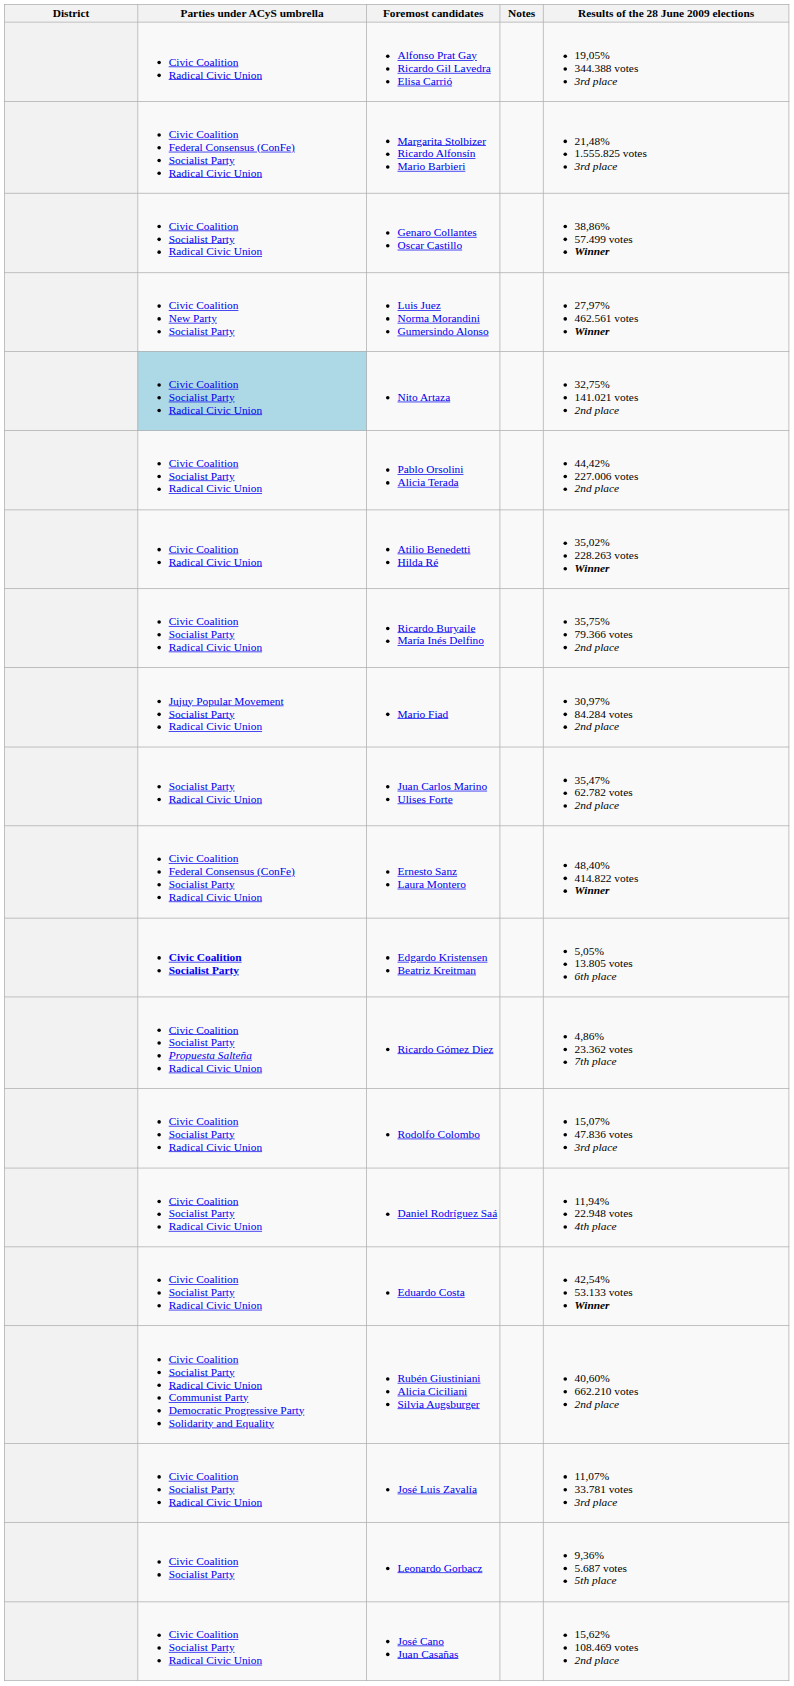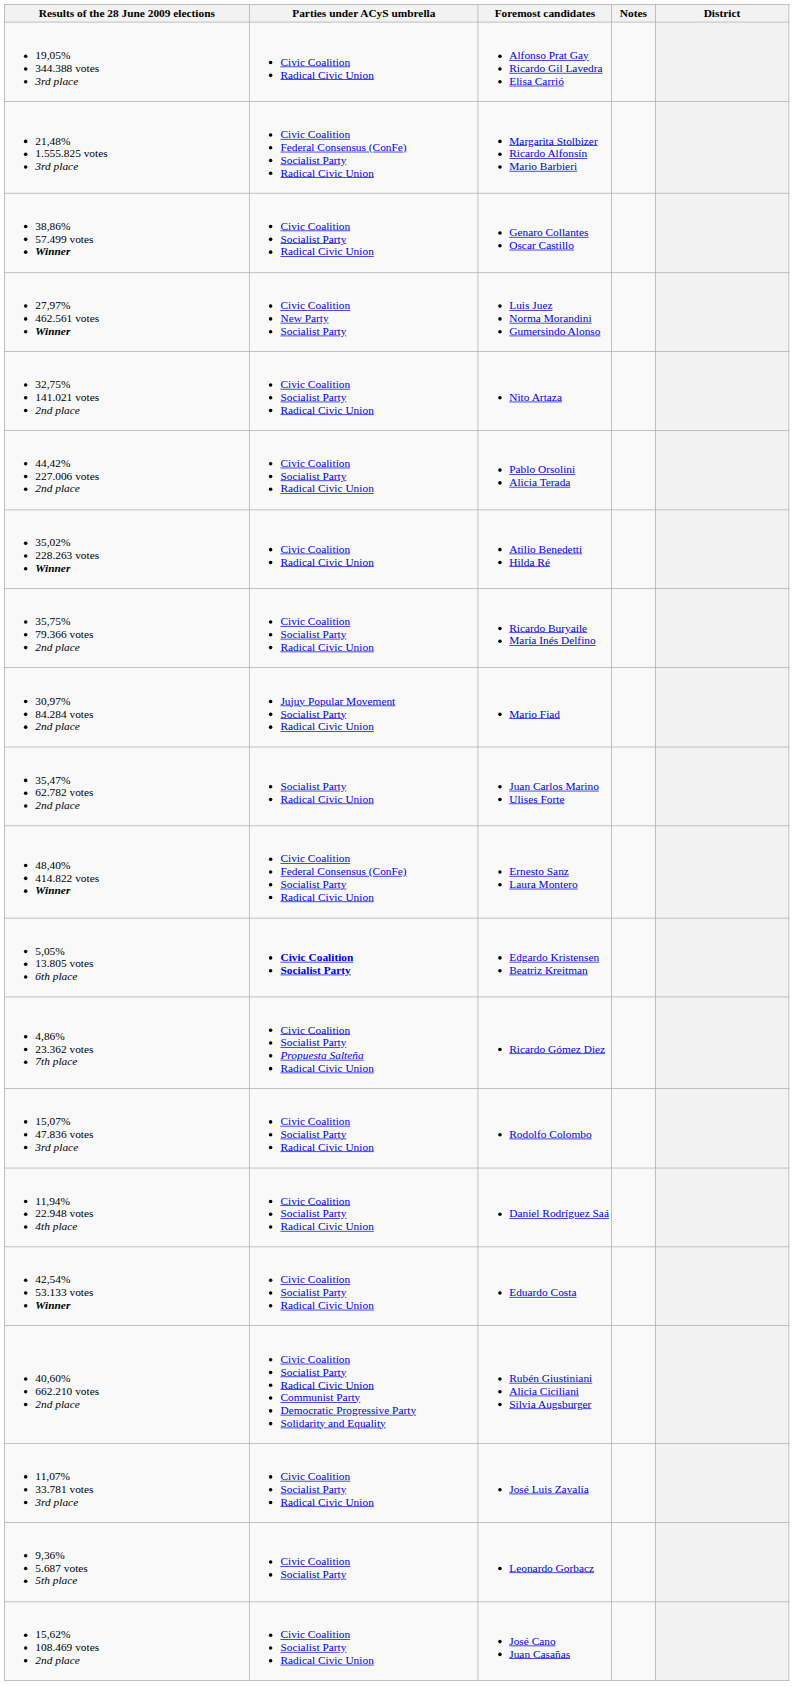columns swapped: District <-> Results of the 28 June 2009 elections
Nito Artaza | Parties under ACyS umbrella: lightblue background -> no background
